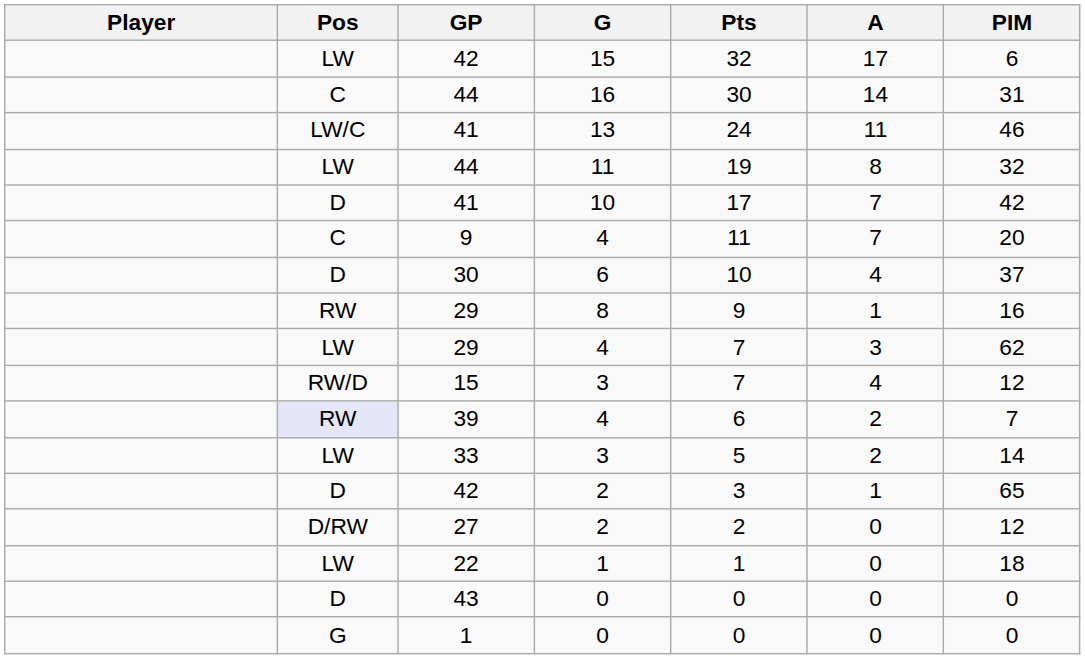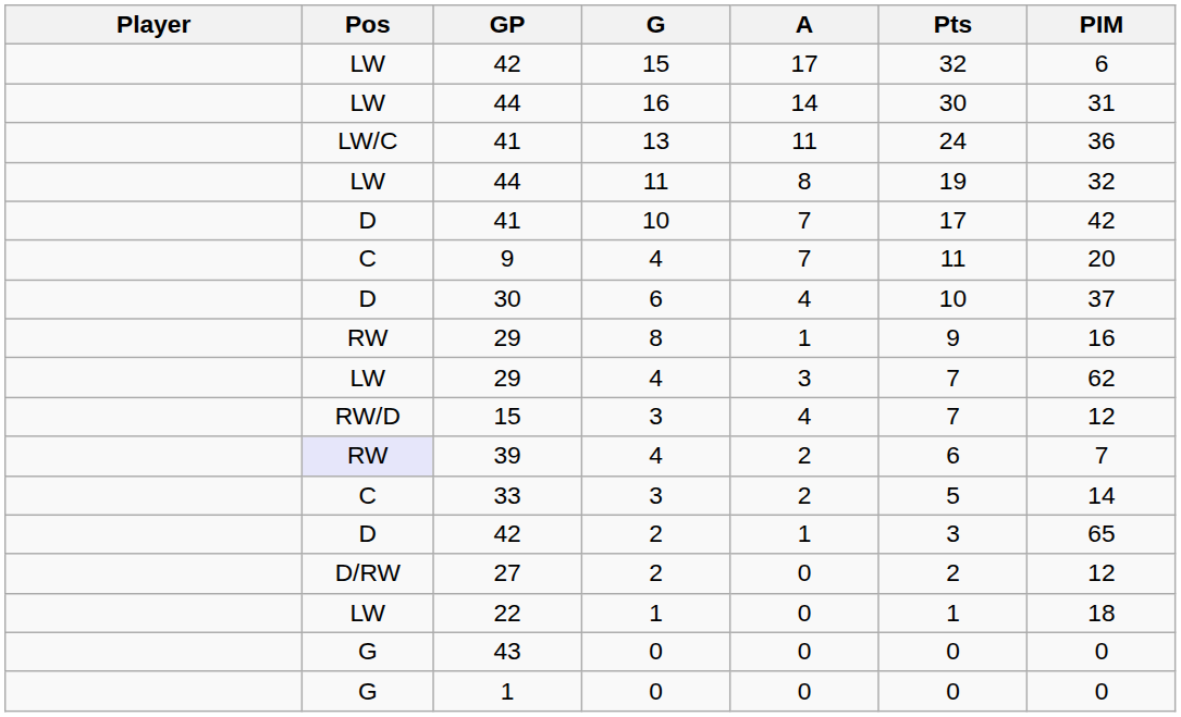columns swapped: A <-> Pts
44 / 16 | Pos: C -> LW
41 / 13 | PIM: 46 -> 36
33 | Pos: LW -> C
43 | Pos: D -> G
